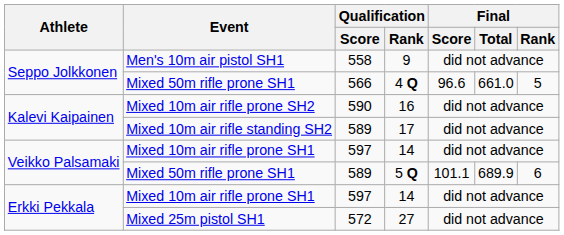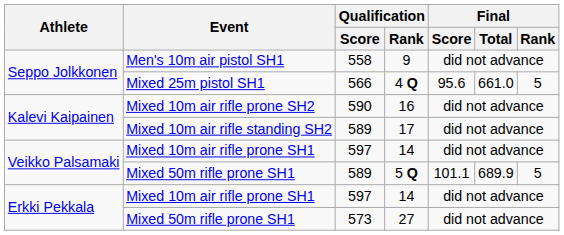4 Q | Event: Mixed 50m rifle prone SH1 -> Mixed 25m pistol SH1
4 Q | Final / Score: 96.6 -> 95.6
5 Q | Final / Rank: 6 -> 5
27 | Event: Mixed 25m pistol SH1 -> Mixed 50m rifle prone SH1
27 | Qualification / Score: 572 -> 573
